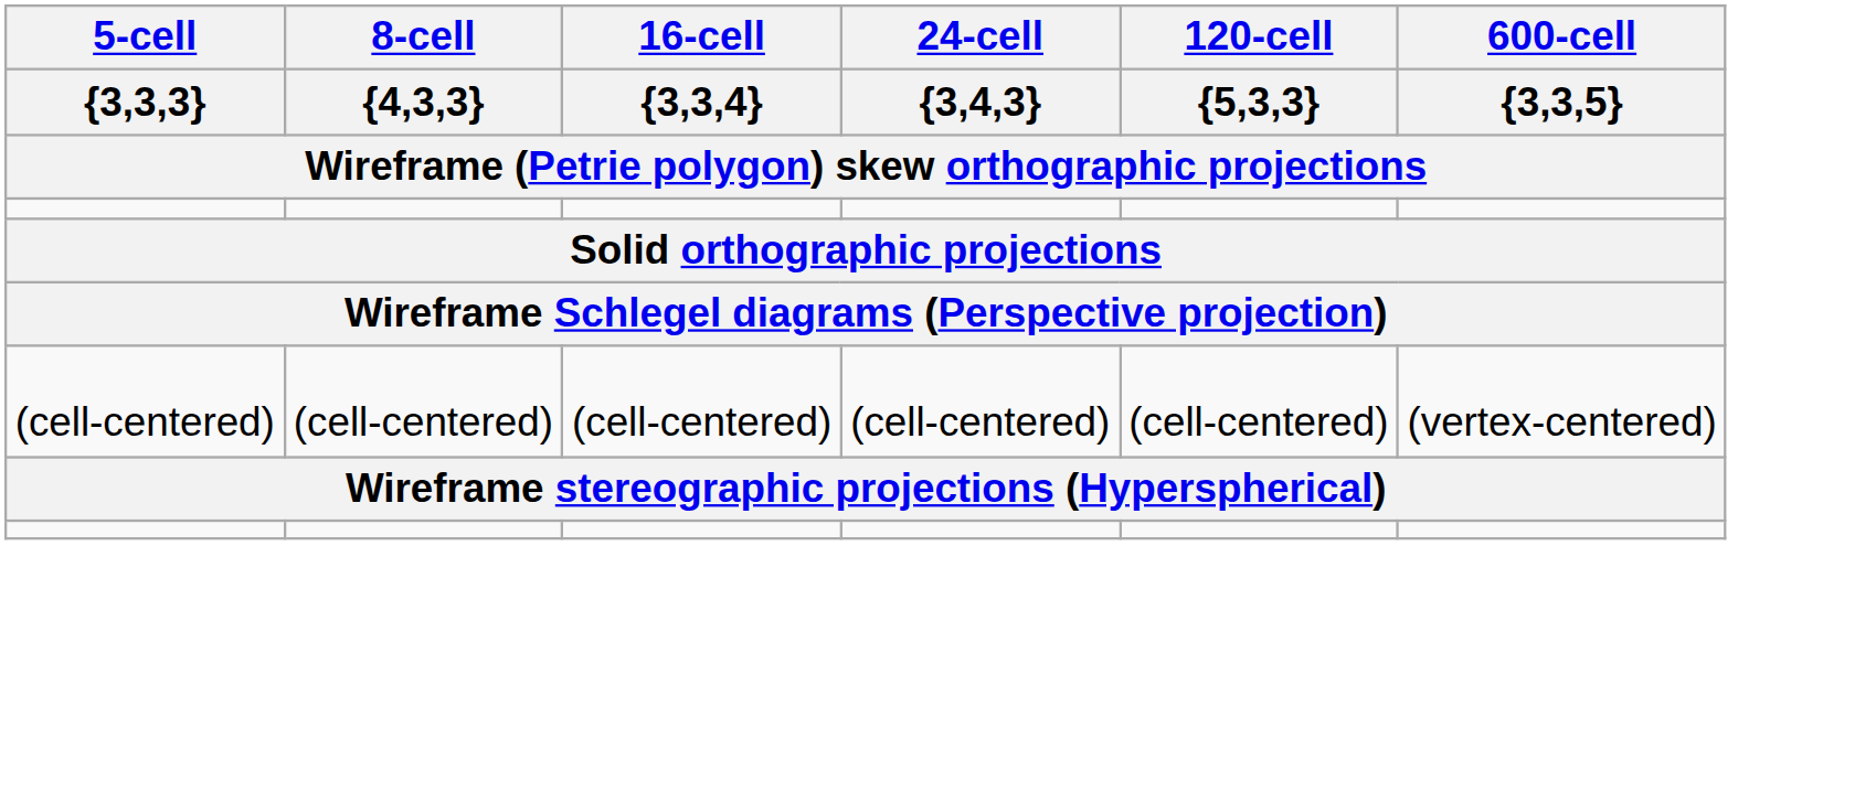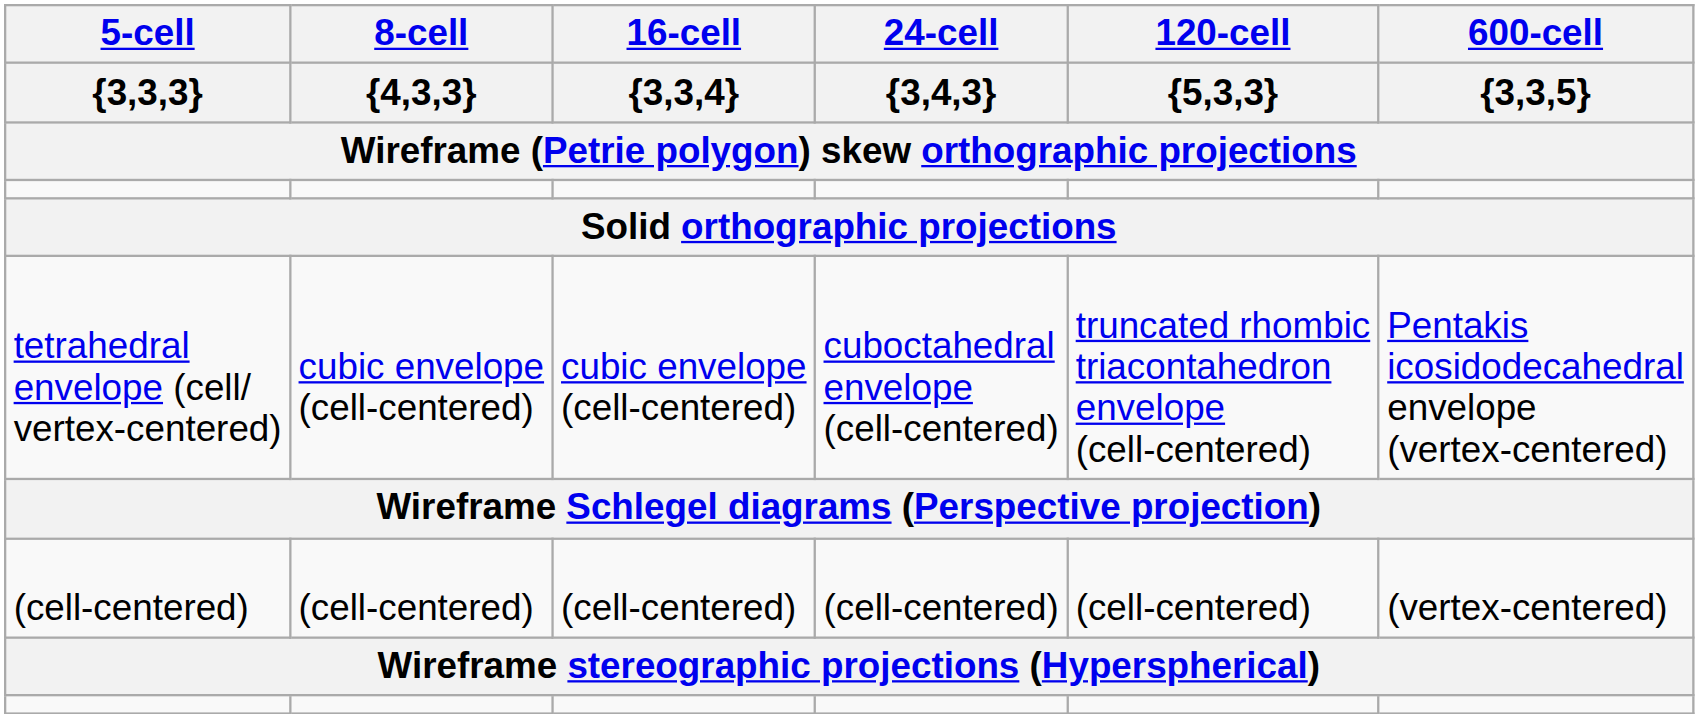+ row: tetrahedral envelope (cell/ vertex-centered) | cubic envelope (cell-centered) | cubic envelope (cell-centered) | cuboctahedral envelope (cell-centered) | truncated rhombic triacontahedron envelope (cell-centered) | Pentakis icosidodecahedral envelope (vertex-centered)
